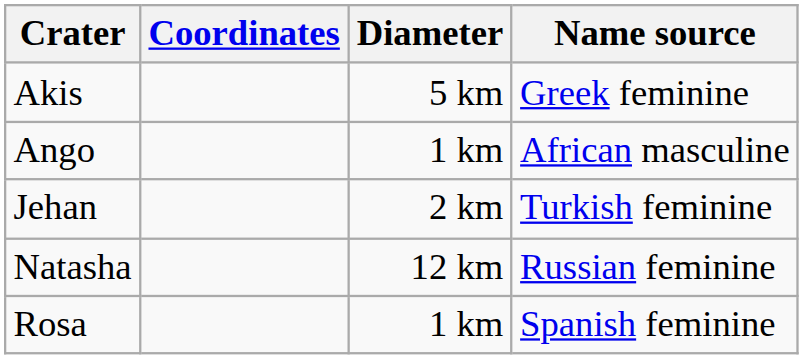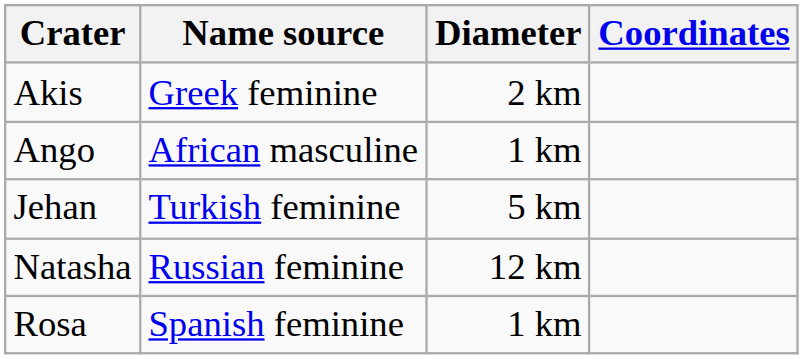columns swapped: Coordinates <-> Name source
Akis | Diameter: 5 km -> 2 km
Jehan | Diameter: 2 km -> 5 km
